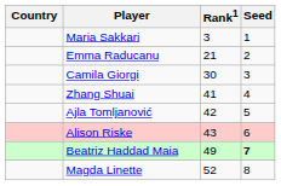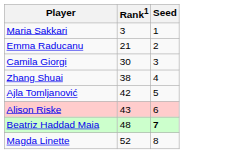- column: Country
Zhang Shuai | Rank1: 41 -> 38
Beatriz Haddad Maia | Rank1: 49 -> 48
